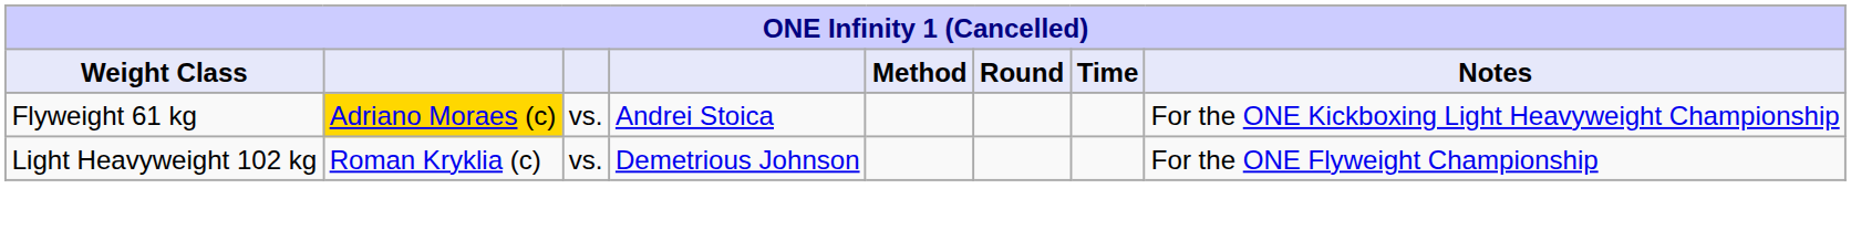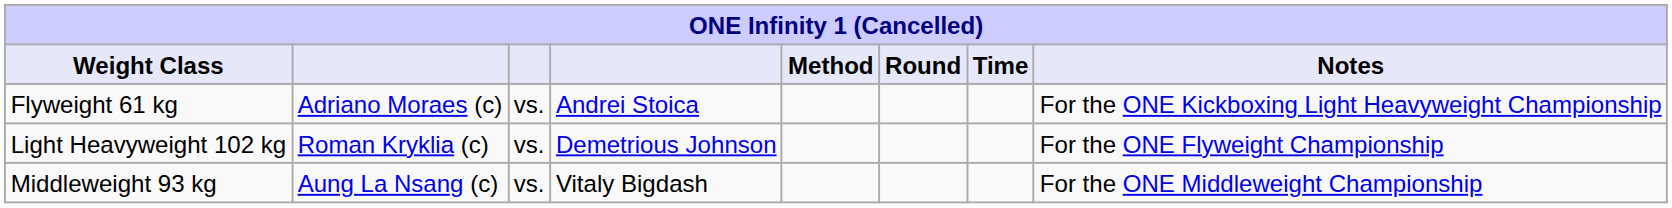Flyweight 61 kg | column 2: gold background -> no background
+ row: Middleweight 93 kg | Aung La Nsang (c) | vs. | Vitaly Bigdash | For the ONE Middleweight Championship
